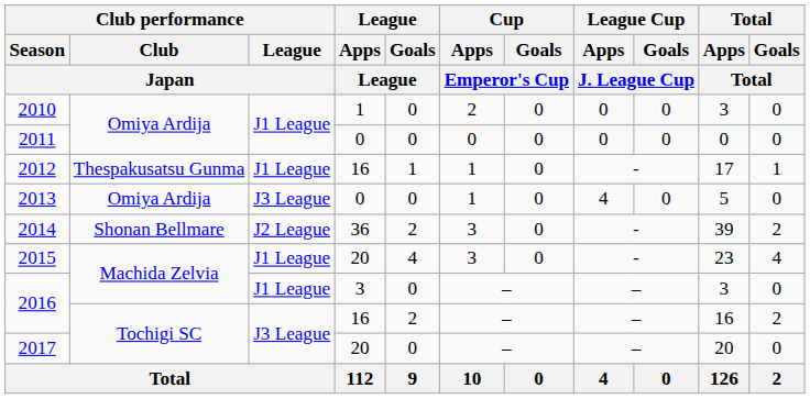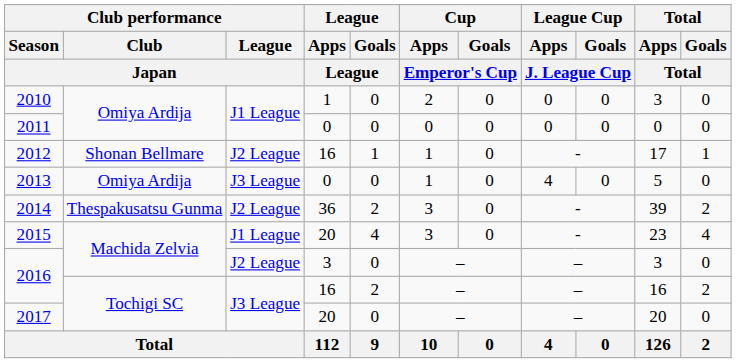2012 | Club performance / Club / Japan: Thespakusatsu Gunma -> Shonan Bellmare
2012 | Club performance / League / Japan: J1 League -> J2 League
2014 | Club performance / Club / Japan: Shonan Bellmare -> Thespakusatsu Gunma
2016 / 3 | Club performance / League / Japan: J1 League -> J2 League
